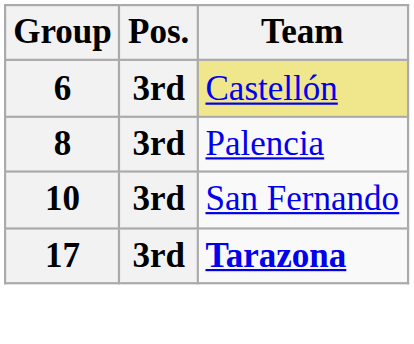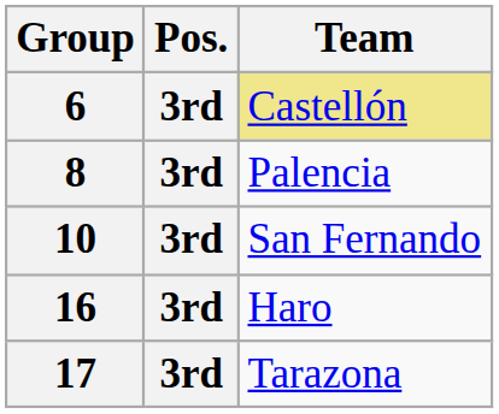+ row: 16 | 3rd | Haro
17 | Team: bold -> normal
